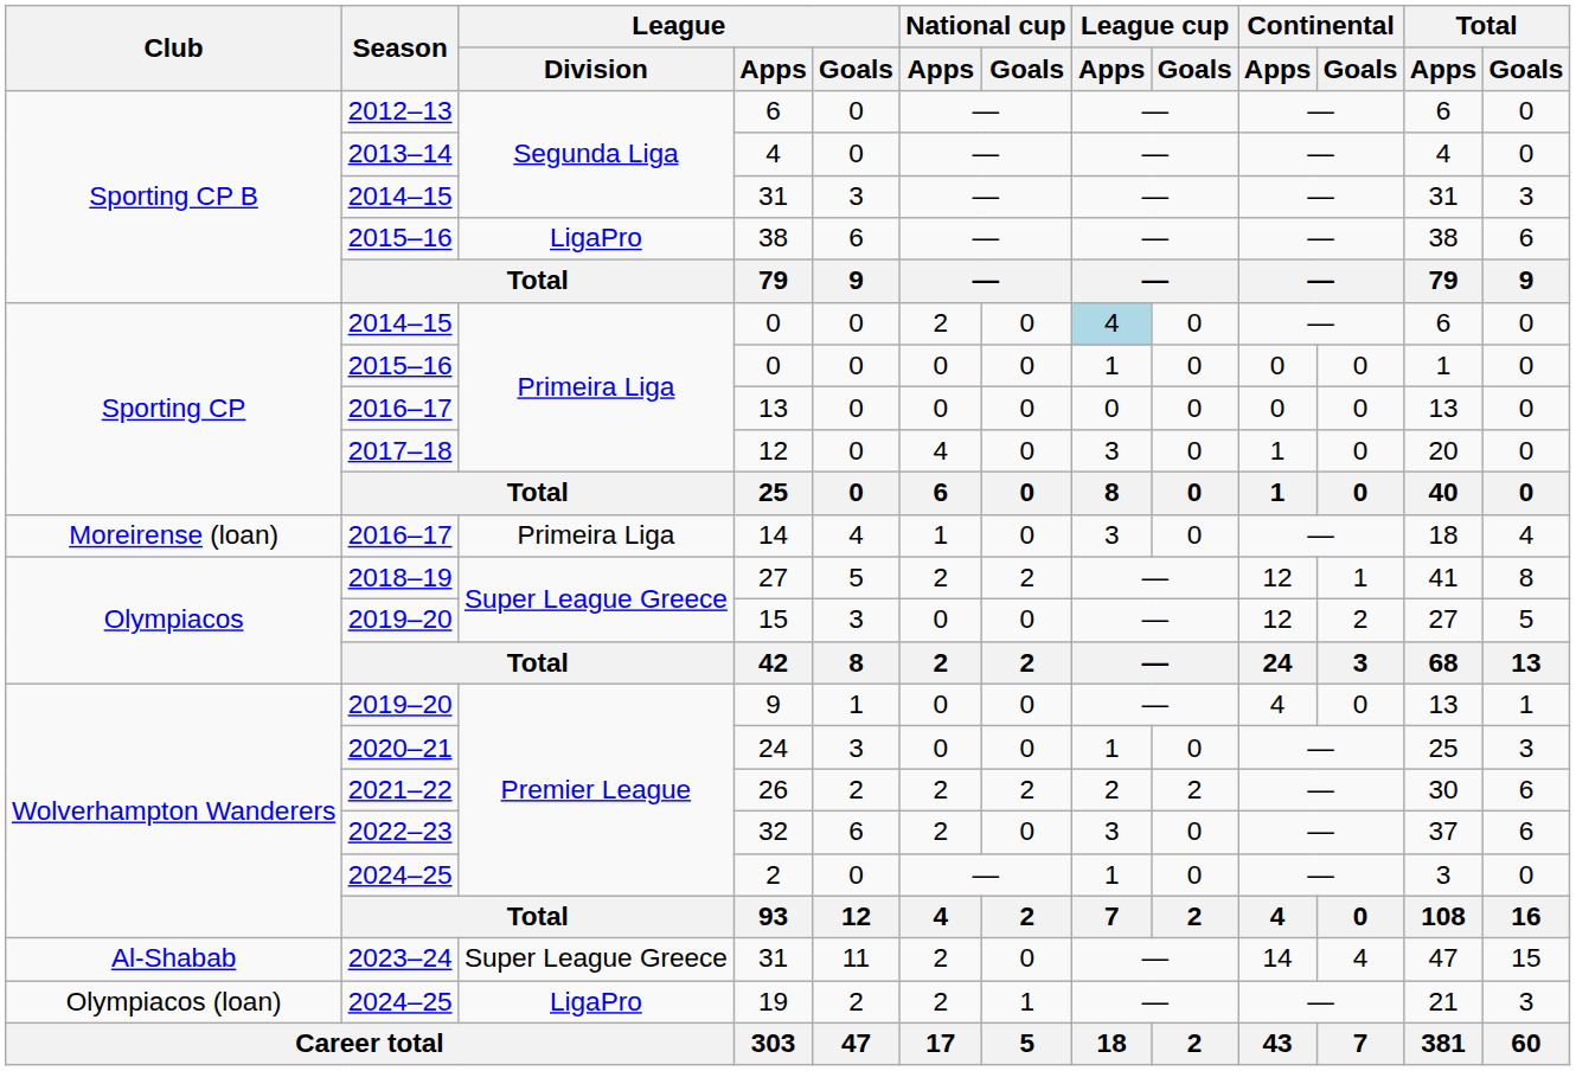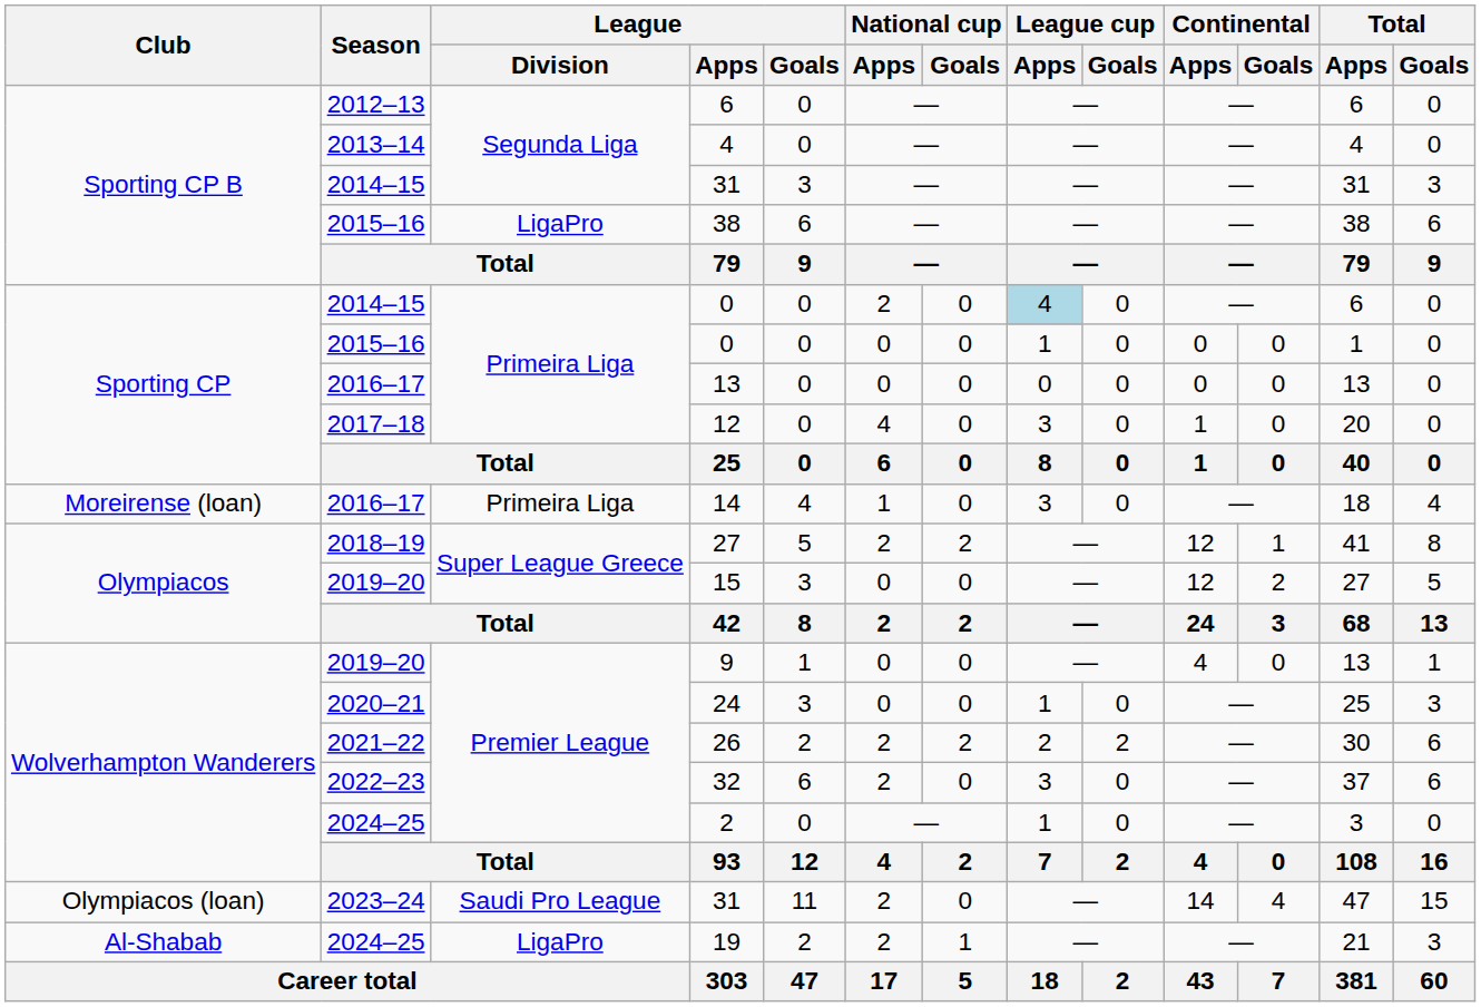2023–24 / 31 | Club: Al-Shabab -> Olympiacos (loan)
2023–24 / 31 | League / Division: Super League Greece -> Saudi Pro League
19 | Club: Olympiacos (loan) -> Al-Shabab
